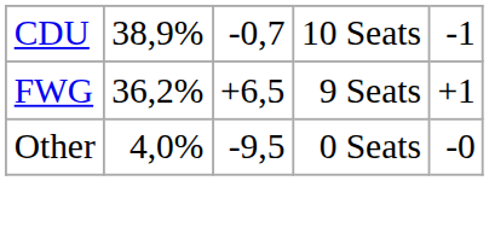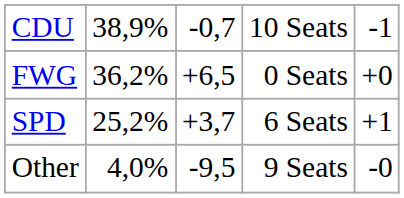FWG | column 4: 9 Seats -> 0 Seats
FWG | column 5: +1 -> +0
+ row: SPD | 25,2% | +3,7 | 6 Seats | +1
Other | column 4: 0 Seats -> 9 Seats
